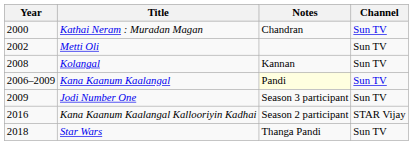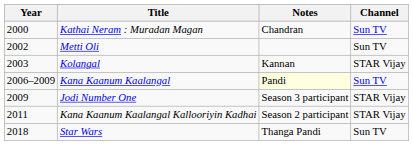Kolangal | Year: 2008 -> 2003
Kolangal | Channel: Sun TV -> STAR Vijay
Jodi Number One | Channel: Sun TV -> STAR Vijay
Kana Kaanum Kaalangal Kallooriyin Kadhai | Year: 2016 -> 2011
